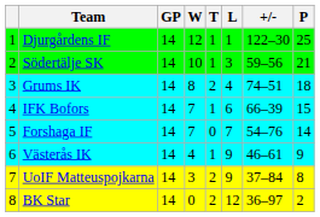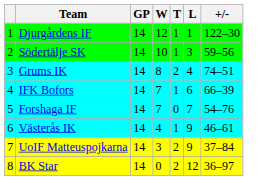- column: P | 25 | 21 | 18 | 15 | 14 | 9 | 8 | 2
